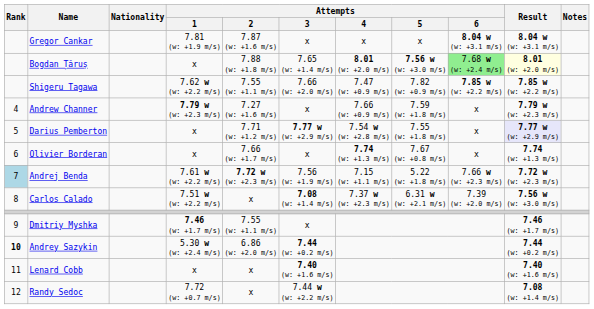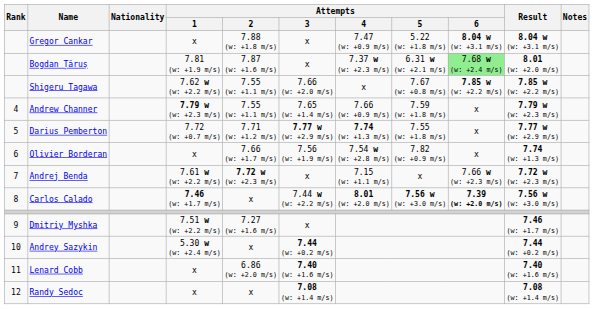Gregor Cankar | Attempts / 1: 7.81 (w: +1.9 m/s) -> x
Gregor Cankar | Attempts / 2: 7.87 (w: +1.6 m/s) -> 7.88 (w: +1.8 m/s)
Gregor Cankar | Attempts / 4: x -> 7.47 (w: +0.9 m/s)
Gregor Cankar | Attempts / 5: x -> 5.22 (w: +1.8 m/s)
Bogdan Țăruș | Attempts / 1: x -> 7.81 (w: +1.9 m/s)
Bogdan Țăruș | Attempts / 2: 7.88 (w: +1.8 m/s) -> 7.87 (w: +1.6 m/s)
Bogdan Țăruș | Attempts / 3: 7.65 (w: +1.4 m/s) -> x
Bogdan Țăruș | Attempts / 4: 8.01 (w: +2.0 m/s) -> 7.37 w (w: +2.3 m/s)
Bogdan Țăruș | Attempts / 5: 7.56 w (w: +3.0 m/s) -> 6.31 w (w: +2.1 m/s)
Bogdan Țăruș | Result: lightyellow background -> no background
Shigeru Tagawa | Attempts / 4: 7.47 (w: +0.9 m/s) -> x
Shigeru Tagawa | Attempts / 5: 7.82 (w: +0.9 m/s) -> 7.67 (w: +0.8 m/s)
Andrew Channer | Attempts / 2: 7.27 (w: +1.6 m/s) -> 7.55 (w: +1.1 m/s)
Andrew Channer | Attempts / 3: x -> 7.65 (w: +1.4 m/s)
Darius Pemberton | Attempts / 1: x -> 7.72 (w: +0.7 m/s)
Darius Pemberton | Attempts / 4: 7.54 w (w: +2.8 m/s) -> 7.74 (w: +1.3 m/s)
Darius Pemberton | Result: lavender background -> no background
Olivier Borderan | Attempts / 3: x -> 7.56 (w: +1.9 m/s)
Olivier Borderan | Attempts / 4: 7.74 (w: +1.3 m/s) -> 7.54 w (w: +2.8 m/s)
Olivier Borderan | Attempts / 5: 7.67 (w: +0.8 m/s) -> 7.82 (w: +0.9 m/s)
Andrej Benda | Rank: lightblue background -> no background
Andrej Benda | Attempts / 3: 7.56 (w: +1.9 m/s) -> x
Andrej Benda | Attempts / 5: 5.22 (w: +1.8 m/s) -> x
Carlos Calado | Attempts / 1: 7.51 w (w: +2.2 m/s) -> 7.46 (w: +1.7 m/s)
Carlos Calado | Attempts / 3: 7.08 (w: +1.4 m/s) -> 7.44 w (w: +2.2 m/s)
Carlos Calado | Attempts / 4: 7.37 w (w: +2.3 m/s) -> 8.01 (w: +2.0 m/s)
Carlos Calado | Attempts / 5: 6.31 w (w: +2.1 m/s) -> 7.56 w (w: +3.0 m/s)
Carlos Calado | Attempts / 6: normal -> bold
Dmitriy Myshka | Attempts / 1: 7.46 (w: +1.7 m/s) -> 7.51 w (w: +2.2 m/s)
Dmitriy Myshka | Attempts / 2: 7.55 (w: +1.1 m/s) -> 7.27 (w: +1.6 m/s)
Andrey Sazykin | Rank: bold -> normal
Andrey Sazykin | Attempts / 2: 6.86 (w: +2.0 m/s) -> x
Lenard Cobb | Attempts / 2: x -> 6.86 (w: +2.0 m/s)
Randy Sedoc | Attempts / 1: 7.72 (w: +0.7 m/s) -> x
Randy Sedoc | Attempts / 3: 7.44 w (w: +2.2 m/s) -> 7.08 (w: +1.4 m/s)
